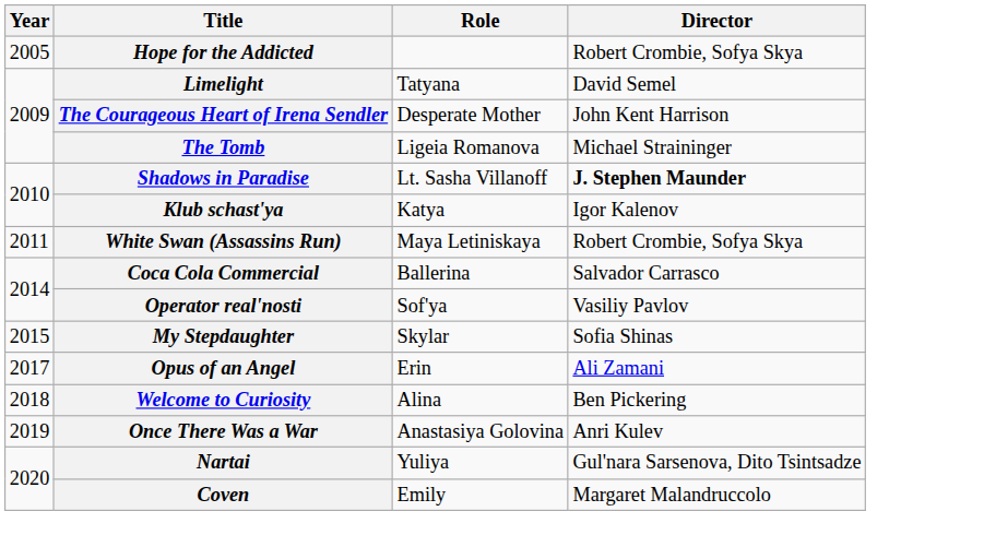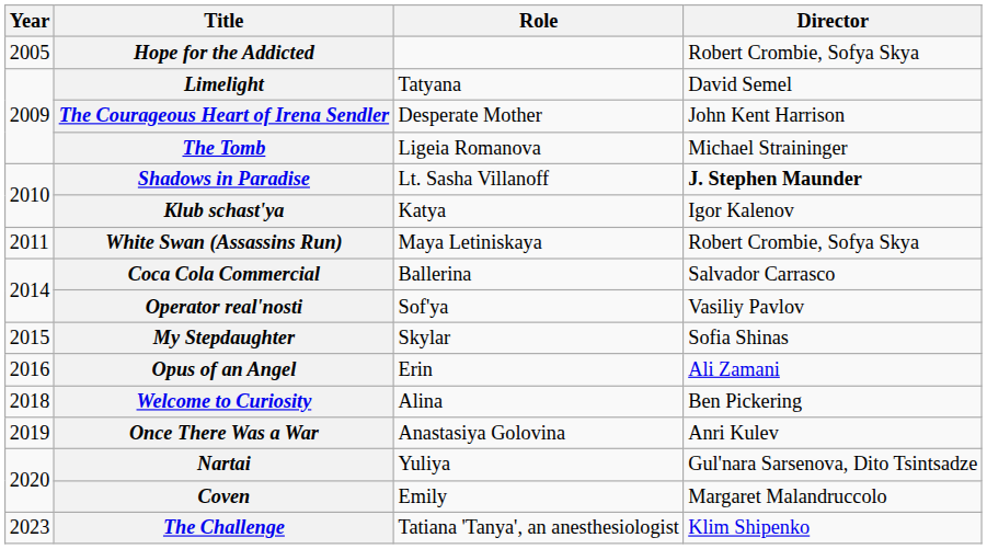Opus of an Angel | Year: 2017 -> 2016
+ row: 2023 | The Challenge | Tatiana 'Tanya', an anesthesiologist | Klim Shipenko
